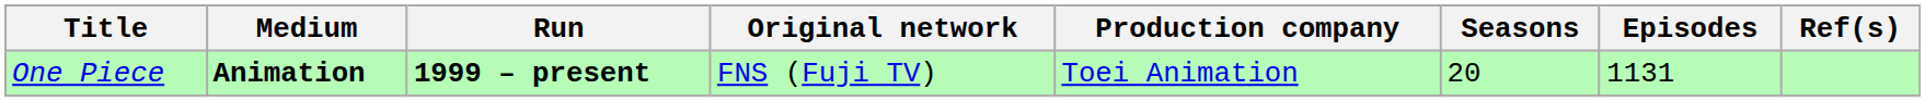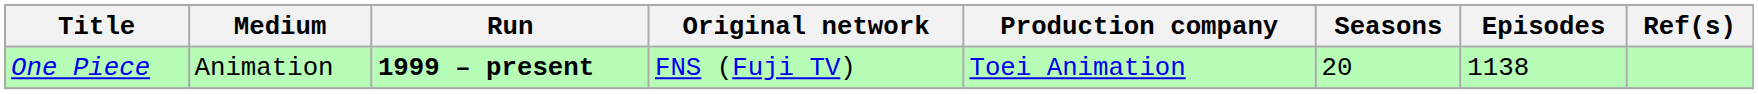One Piece | Medium: bold -> normal
One Piece | Episodes: 1131 -> 1138
